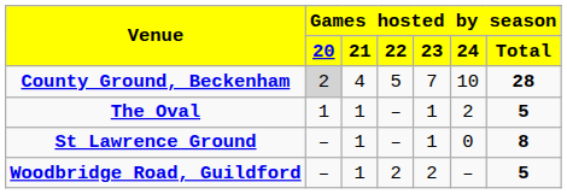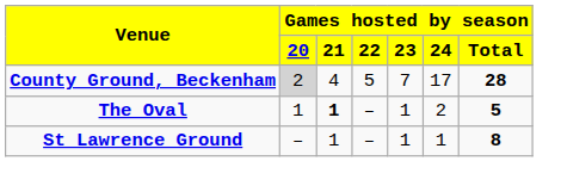County Ground, Beckenham | column 6: 10 -> 17
The Oval | column 3: normal -> bold
St Lawrence Ground | column 6: 0 -> 1
- row: Woodbridge Road, Guildford | – | 1 | 2 | 2 | – | 5
